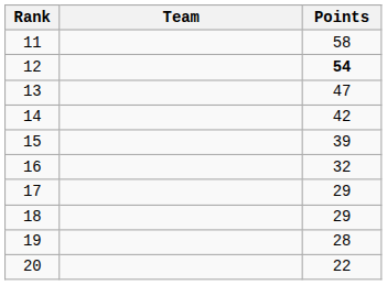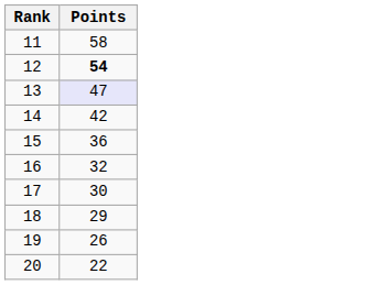- column: Team
13 | Points: no background -> lavender background
15 | Points: 39 -> 36
17 | Points: 29 -> 30
19 | Points: 28 -> 26
